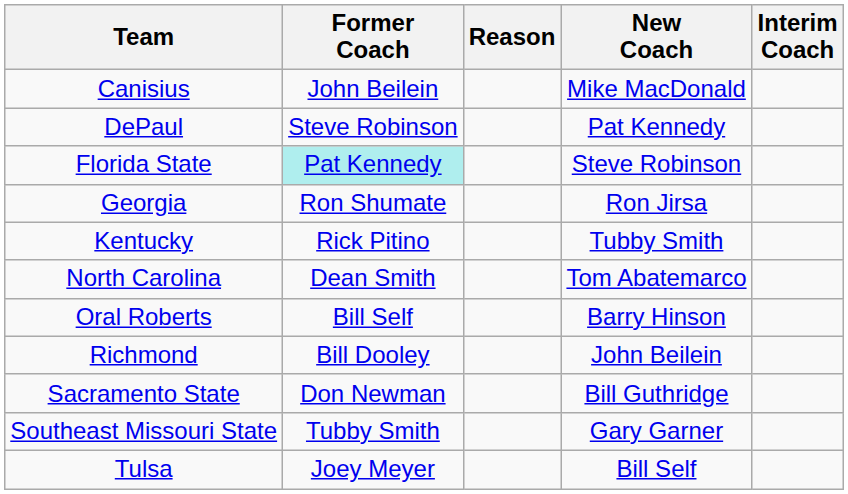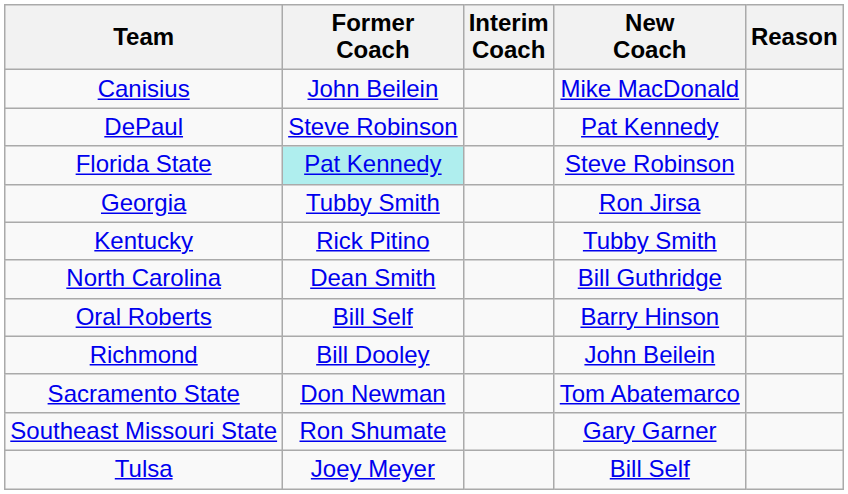columns swapped: Interim Coach <-> Reason
Georgia | Former Coach: Ron Shumate -> Tubby Smith
North Carolina | New Coach: Tom Abatemarco -> Bill Guthridge
Sacramento State | New Coach: Bill Guthridge -> Tom Abatemarco
Southeast Missouri State | Former Coach: Tubby Smith -> Ron Shumate
